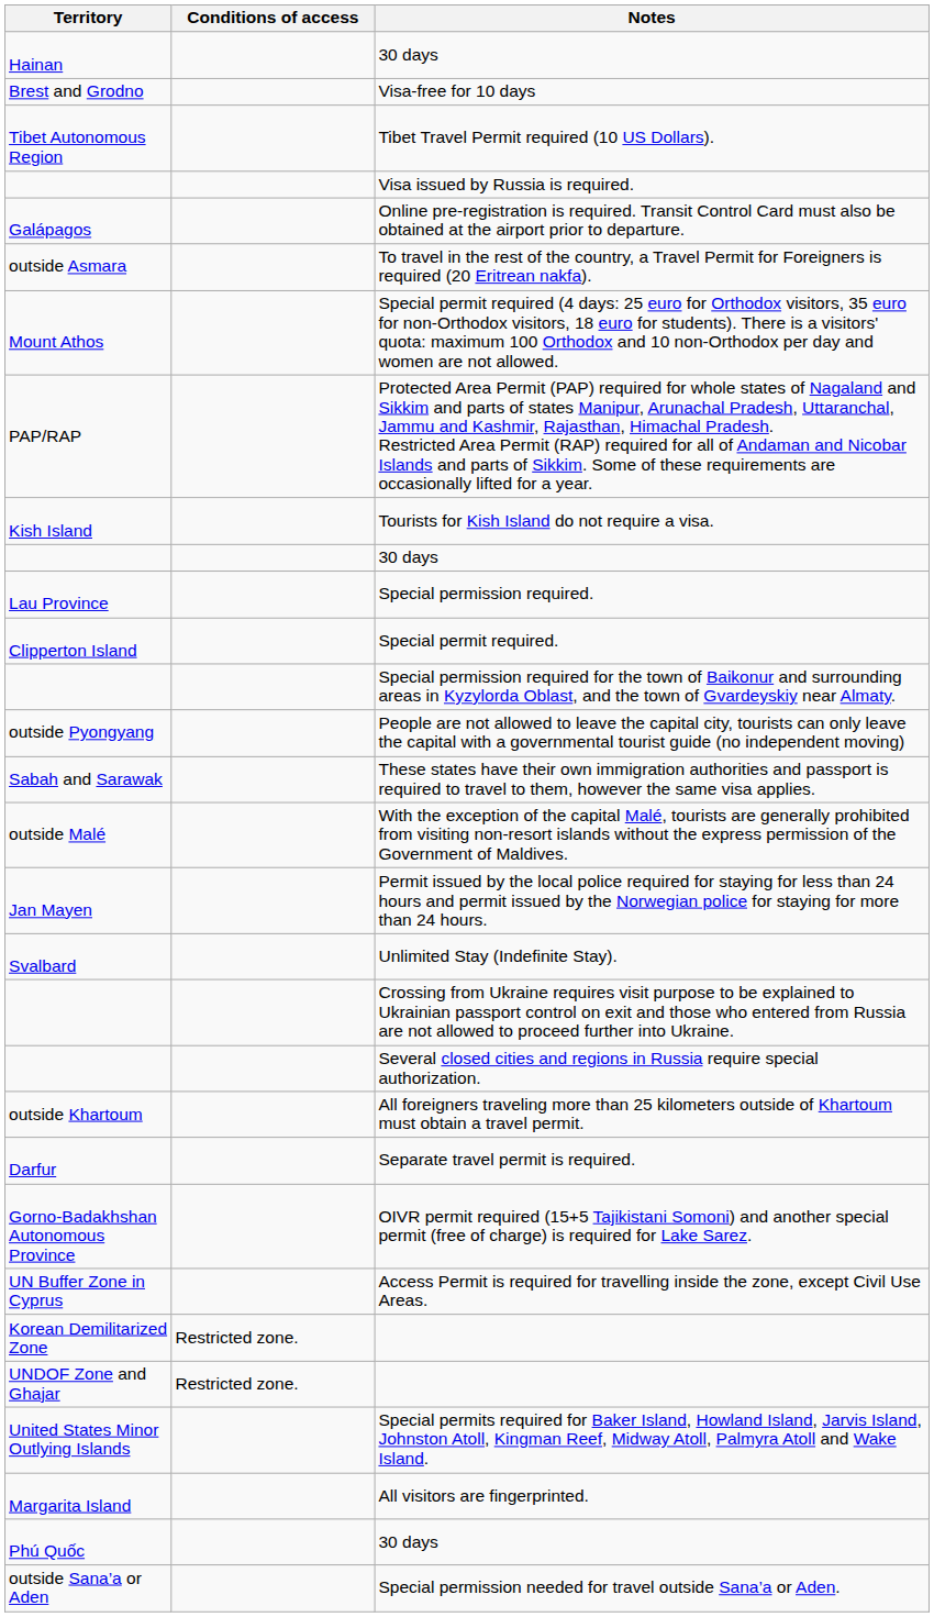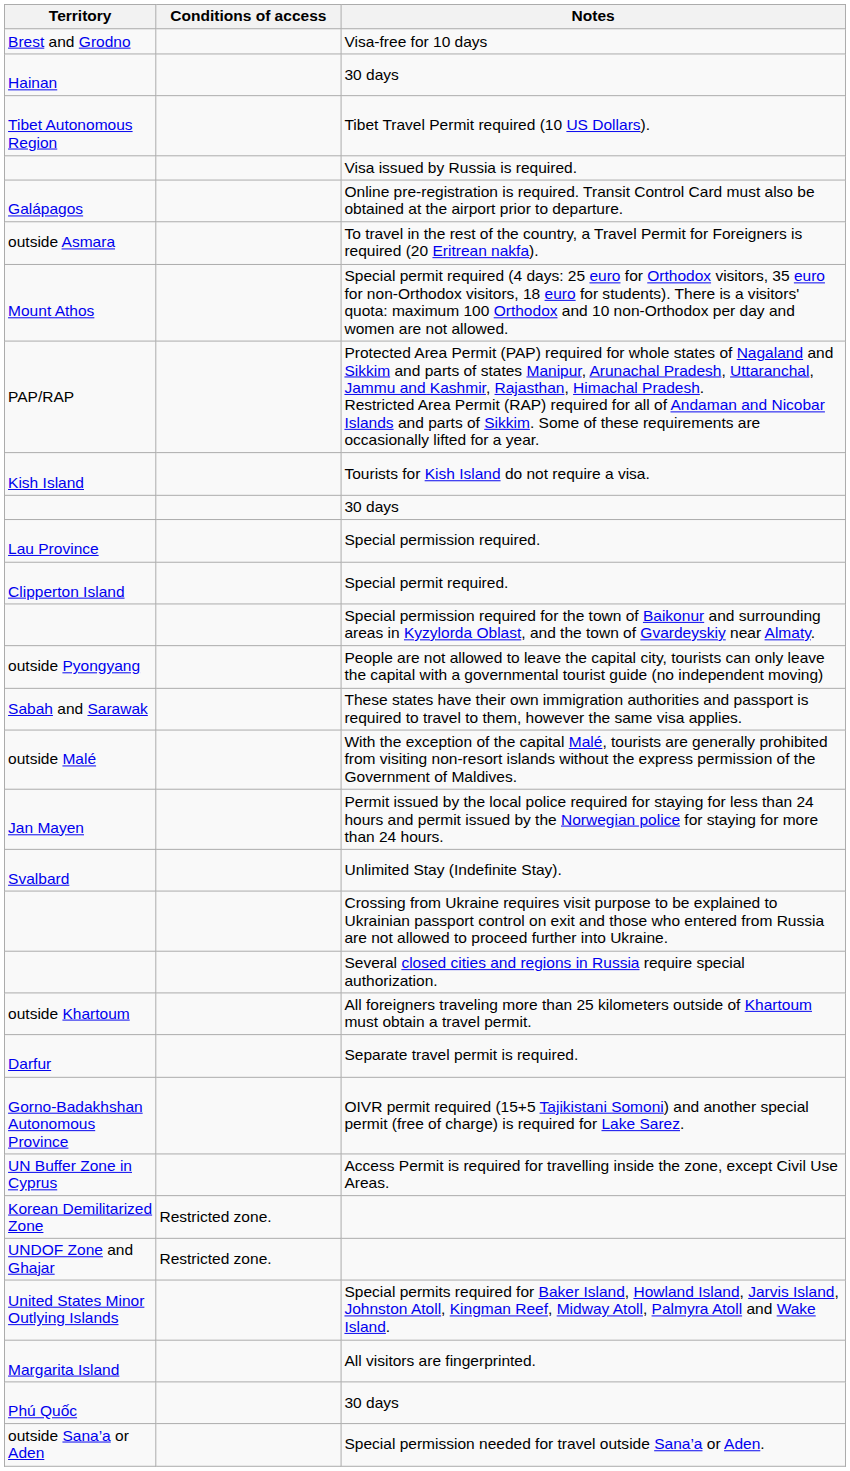rows swapped: Visa-free for 10 days <-> Hainan / 30 days
